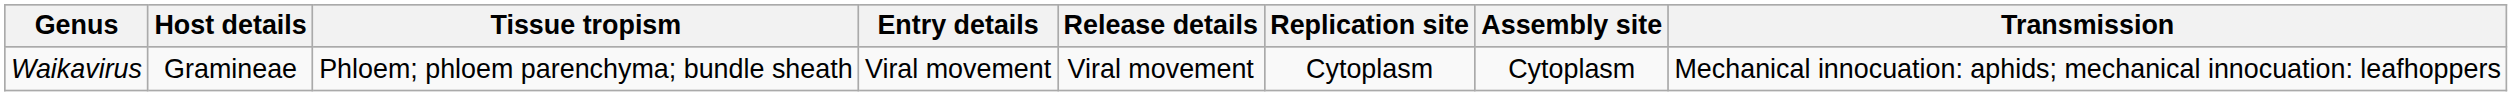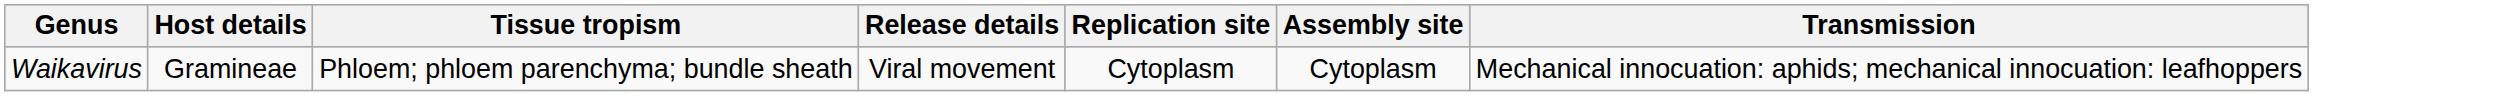- column: Entry details | Viral movement
